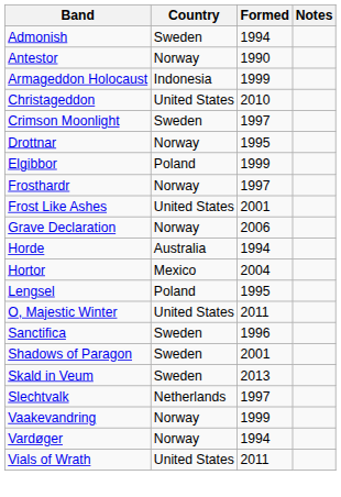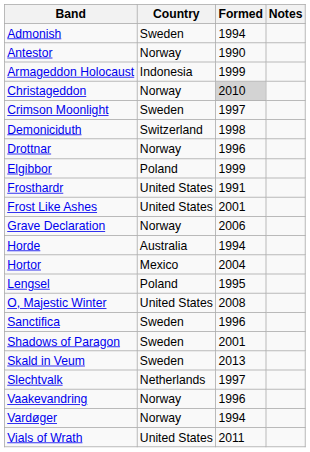Christageddon | Country: United States -> Norway
Christageddon | Formed: no background -> lightgrey background
+ row: Demoniciduth | Switzerland | 1998
Drottnar | Formed: 1995 -> 1996
Frosthardr | Country: Norway -> United States
Frosthardr | Formed: 1997 -> 1991
O, Majestic Winter | Formed: 2011 -> 2008
Vaakevandring | Formed: 1999 -> 1996
